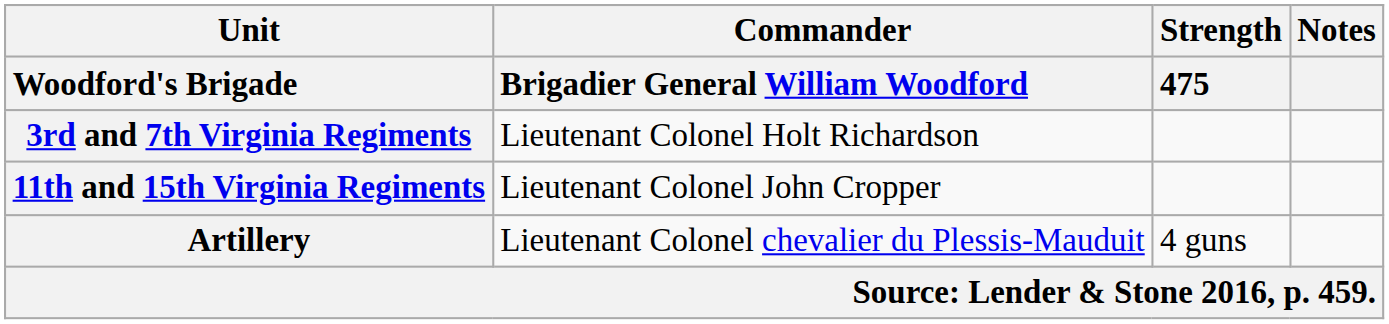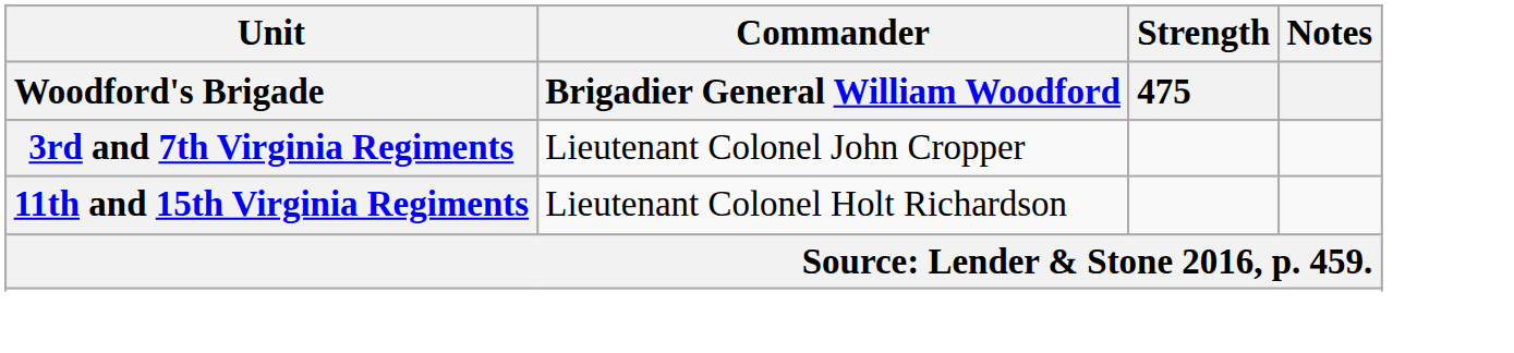3rd and 7th Virginia Regiments | Commander / Brigadier General William Woodford: Lieutenant Colonel Holt Richardson -> Lieutenant Colonel John Cropper
11th and 15th Virginia Regiments | Commander / Brigadier General William Woodford: Lieutenant Colonel John Cropper -> Lieutenant Colonel Holt Richardson
- row: Artillery | Lieutenant Colonel chevalier du Plessis-Mauduit | 4 guns
